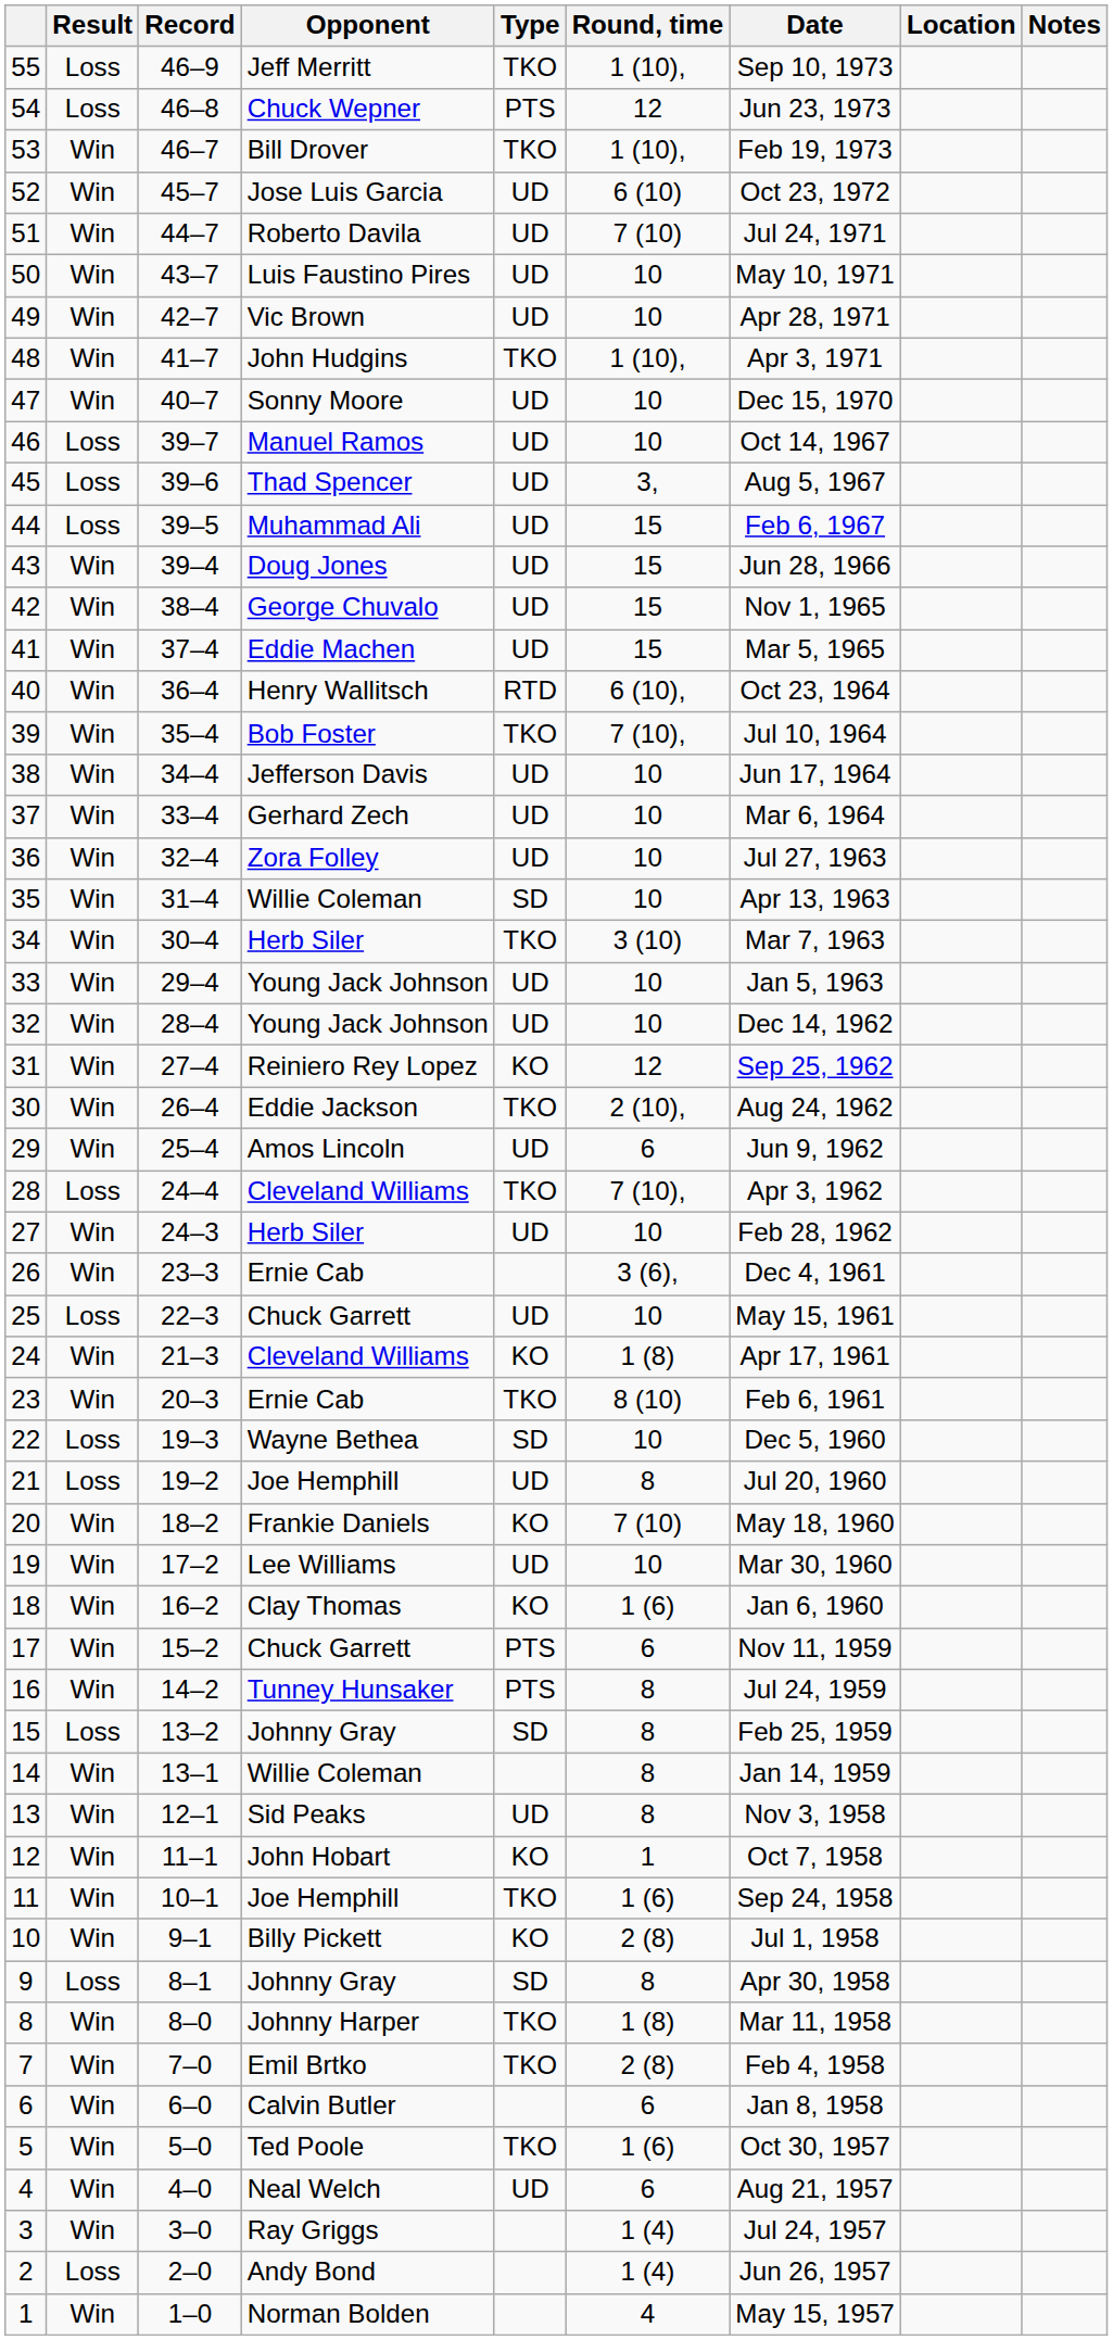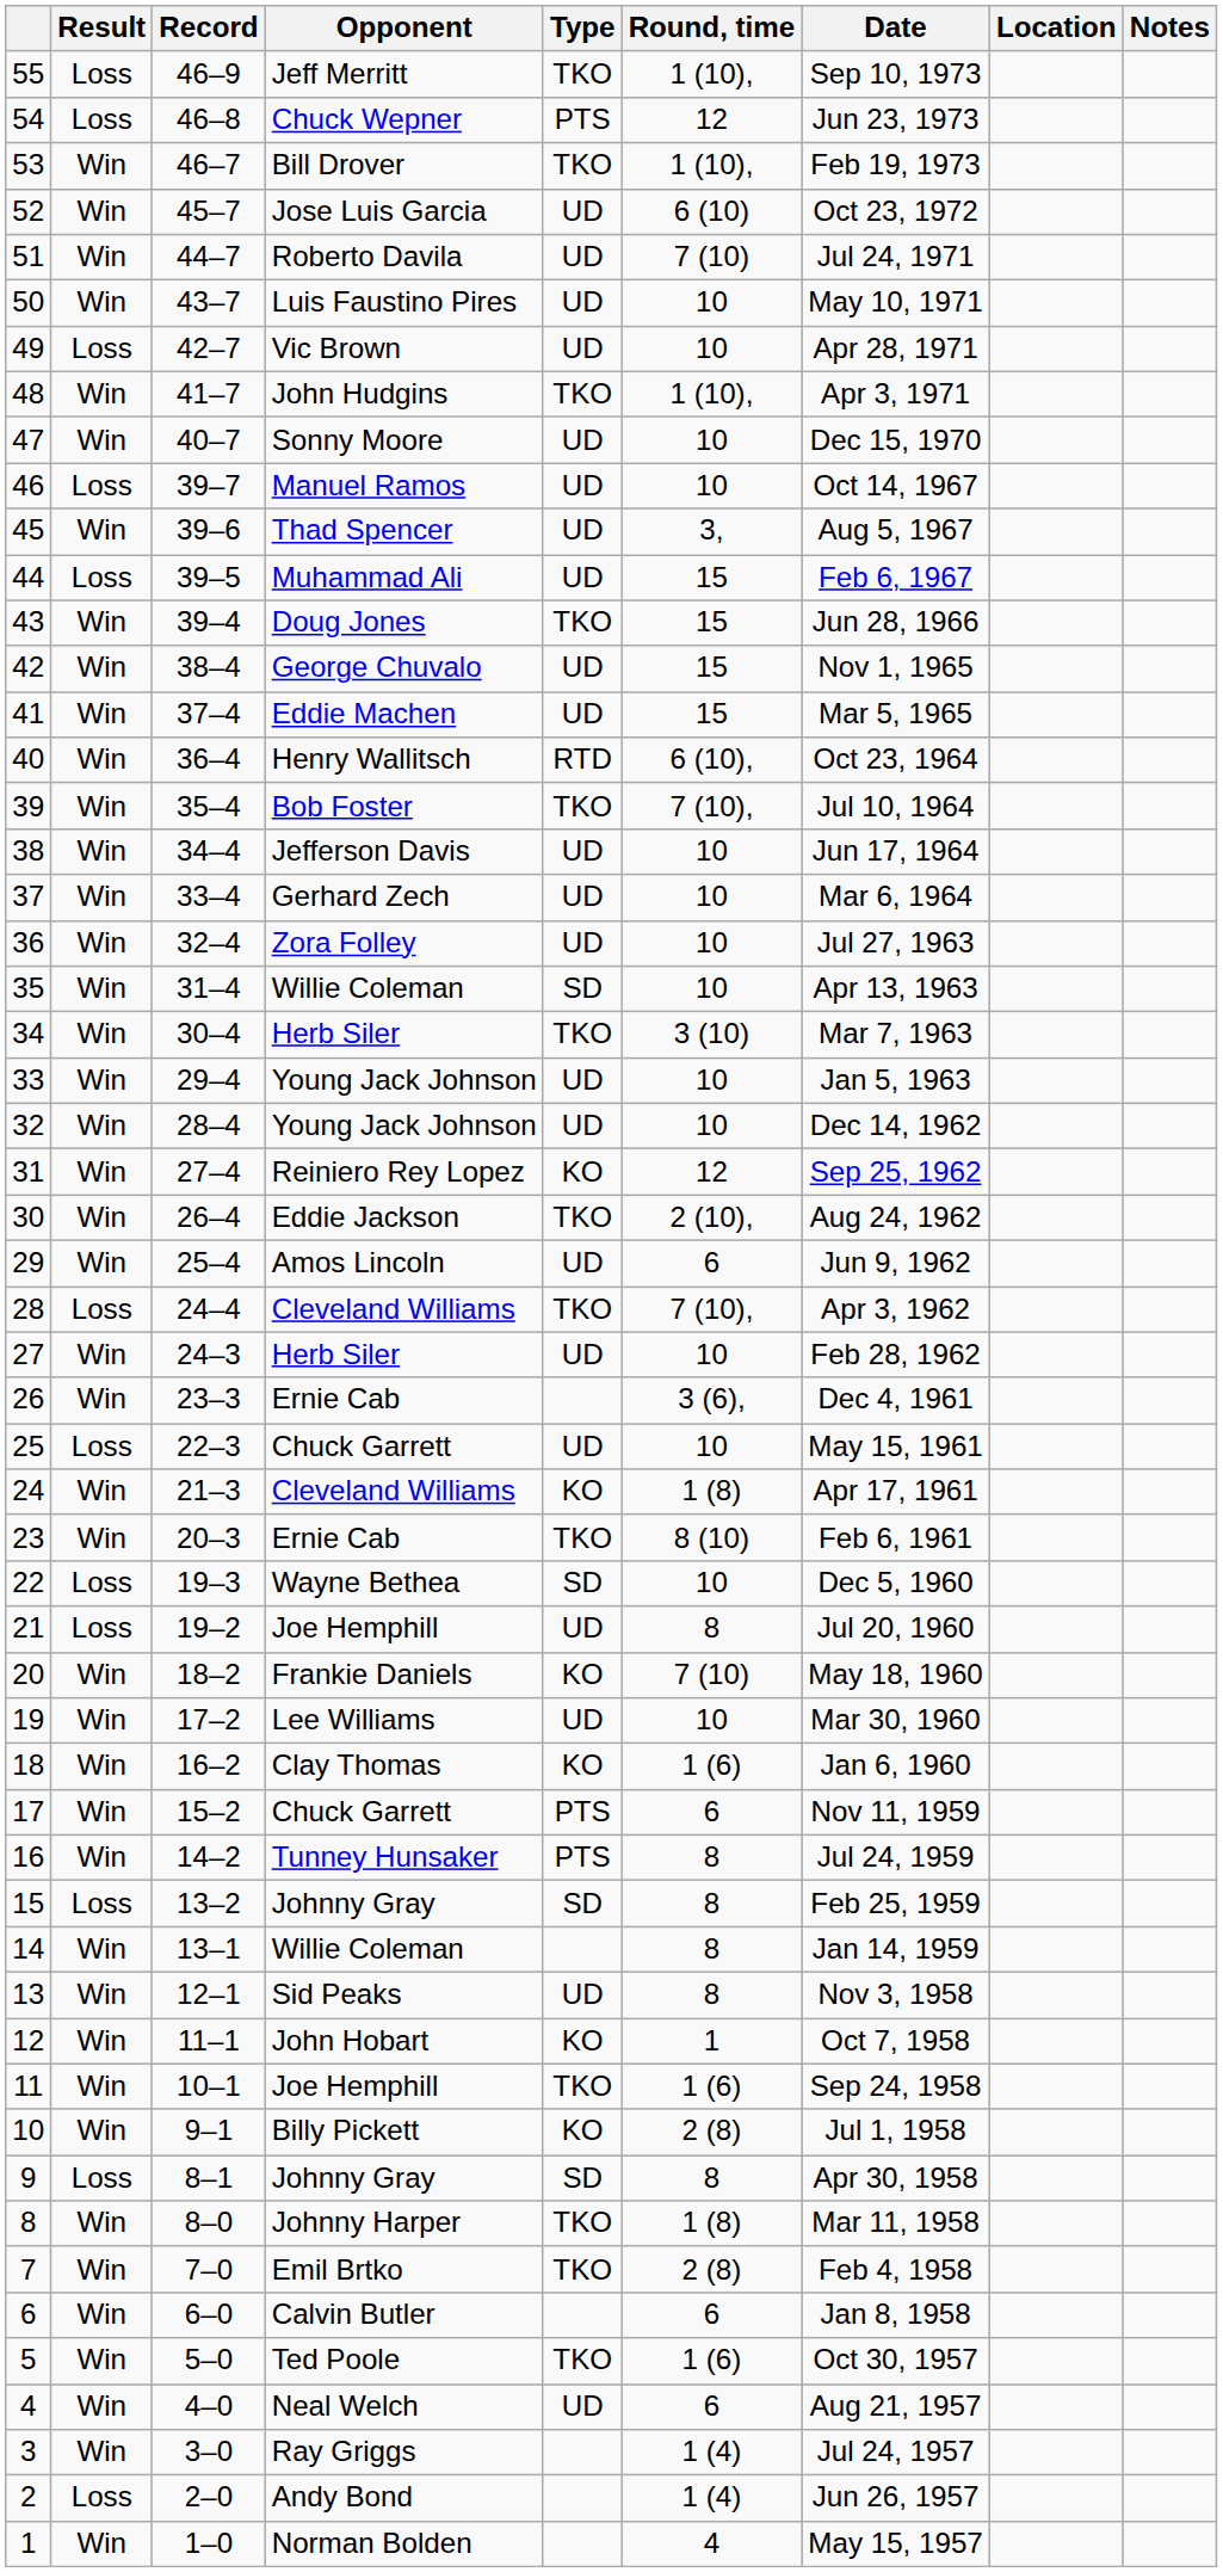49 | Result: Win -> Loss
45 | Result: Loss -> Win
43 | Type: UD -> TKO
